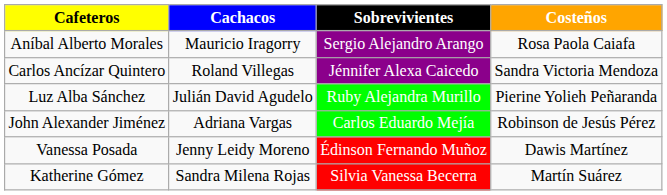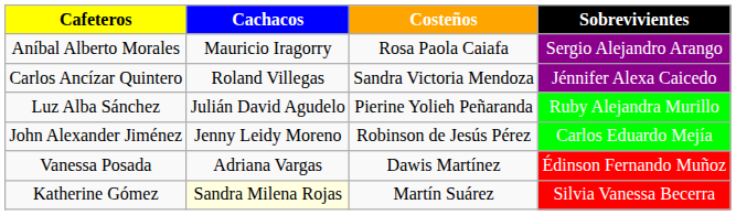columns swapped: Costeños <-> Sobrevivientes
John Alexander Jiménez | Cachacos: Adriana Vargas -> Jenny Leidy Moreno
Vanessa Posada | Cachacos: Jenny Leidy Moreno -> Adriana Vargas
Katherine Gómez | Cachacos: no background -> lightyellow background
